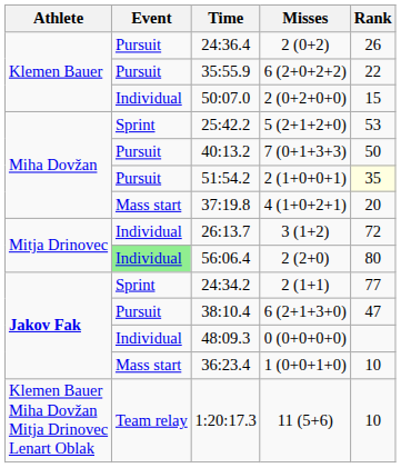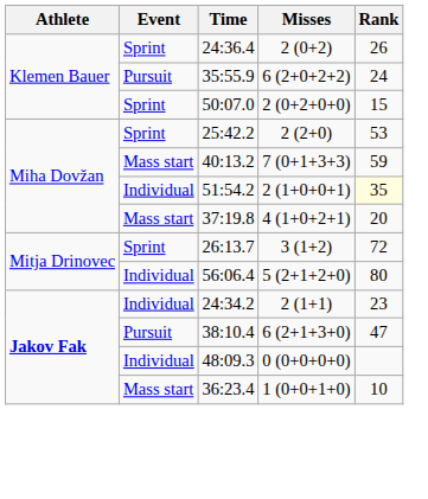24:36.4 | Event: Pursuit -> Sprint
35:55.9 | Rank: 22 -> 24
50:07.0 | Event: Individual -> Sprint
25:42.2 | Misses: 5 (2+1+2+0) -> 2 (2+0)
40:13.2 | Event: Pursuit -> Mass start
40:13.2 | Rank: 50 -> 59
51:54.2 | Event: Pursuit -> Individual
26:13.7 | Event: Individual -> Sprint
56:06.4 | Event: lightgreen background -> no background
56:06.4 | Misses: 2 (2+0) -> 5 (2+1+2+0)
24:34.2 | Event: Sprint -> Individual
24:34.2 | Rank: 77 -> 23
- row: Klemen Bauer Miha Dovžan Mitja Drinovec Lenart Oblak | Team relay | 1:20:17.3 | 11 (5+6) | 10
